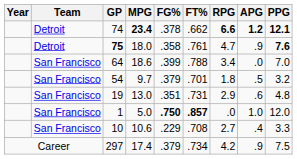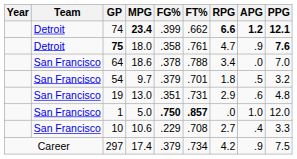74 | FG%: .378 -> .399
64 | FG%: .399 -> .378
